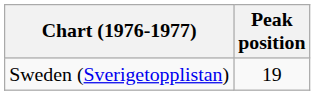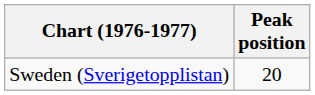Sweden (Sverigetopplistan) | Peak position: 19 -> 20
